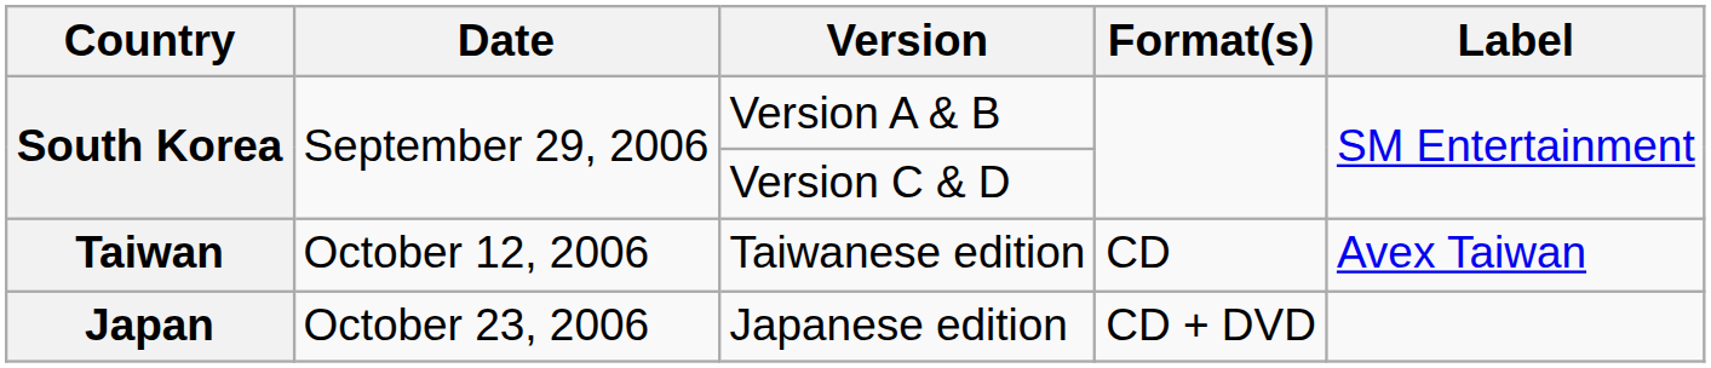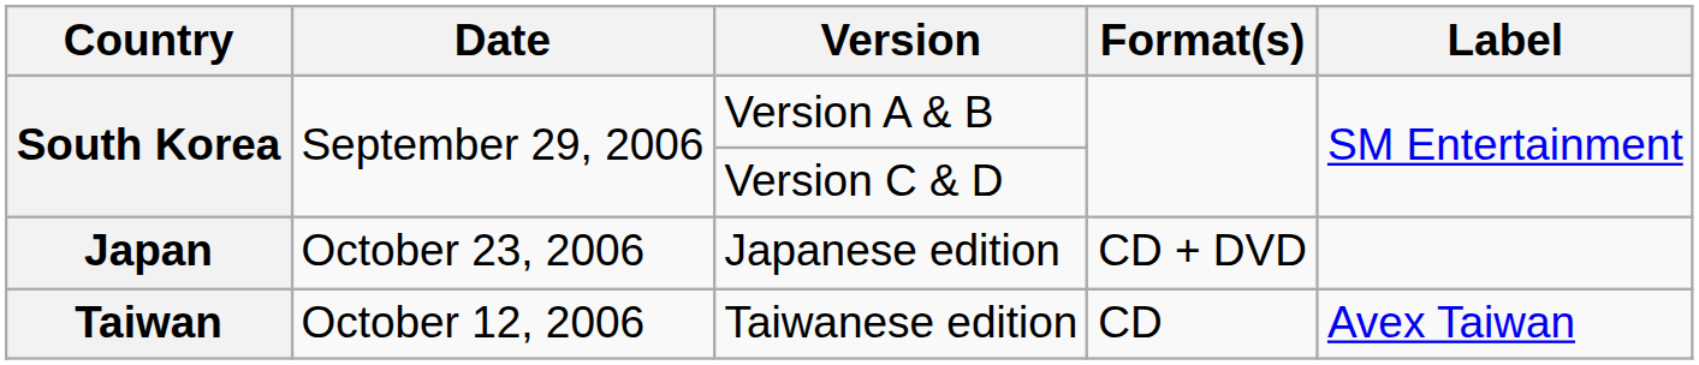rows swapped: Taiwanese edition <-> Japanese edition
